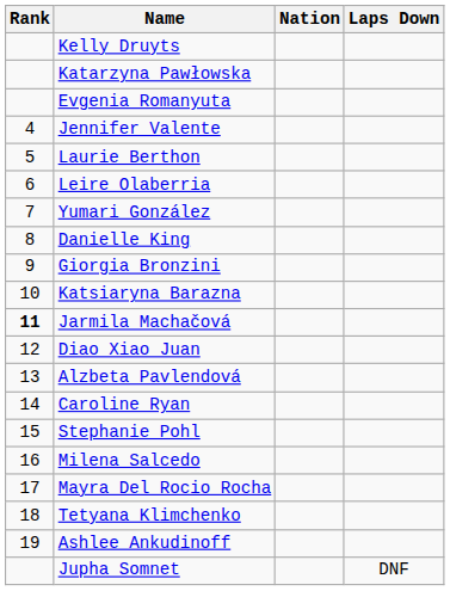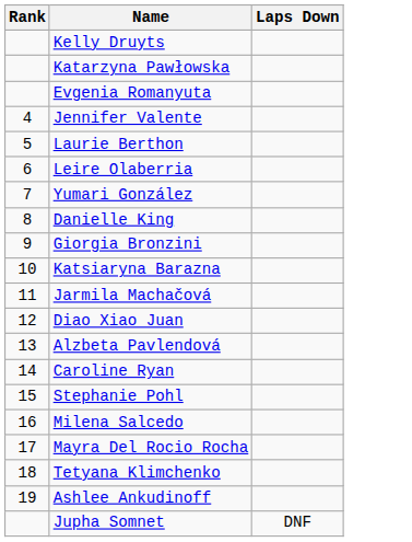- column: Nation
Jarmila Machačová | Rank: bold -> normal
